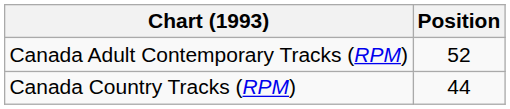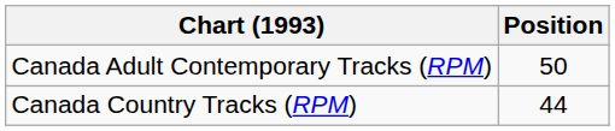Canada Adult Contemporary Tracks (RPM) | Position: 52 -> 50
